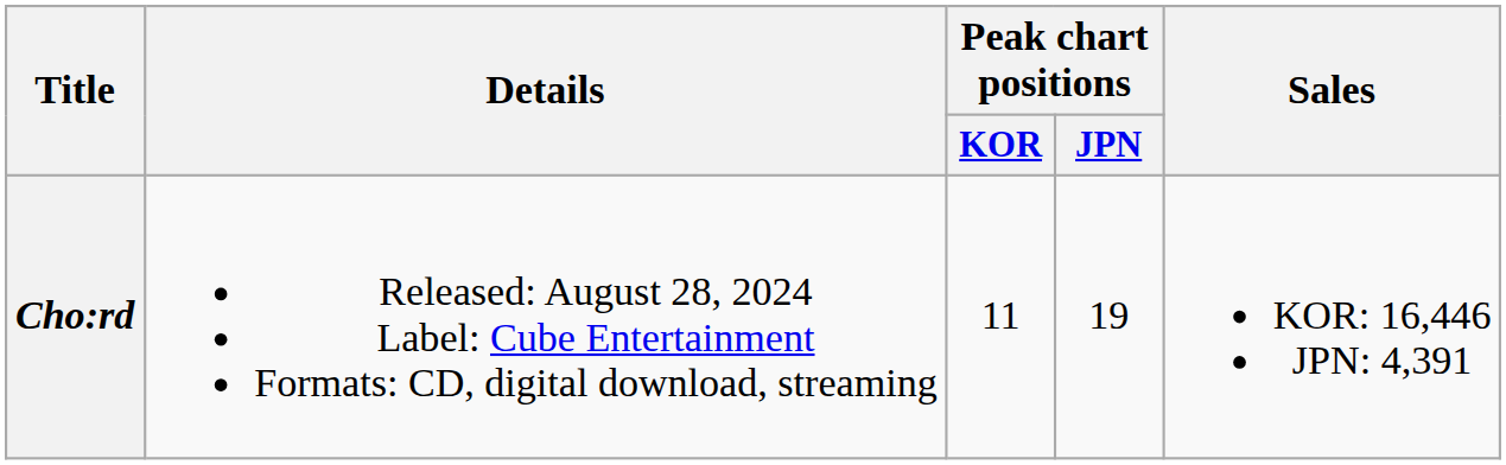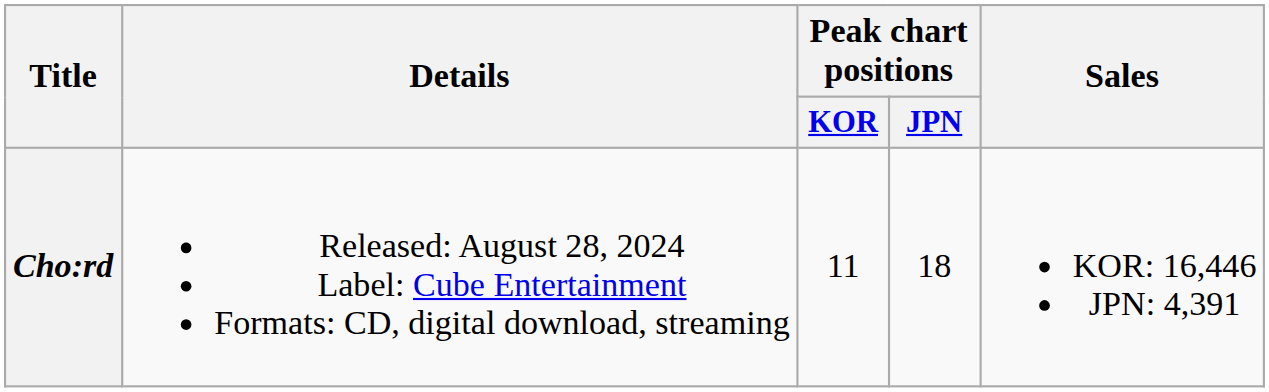Cho:rd | Peak chart positions / JPN: 19 -> 18
